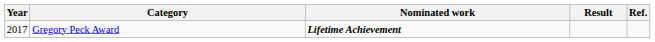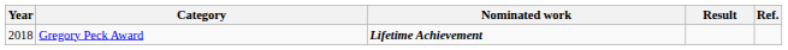Gregory Peck Award | Year: 2017 -> 2018
